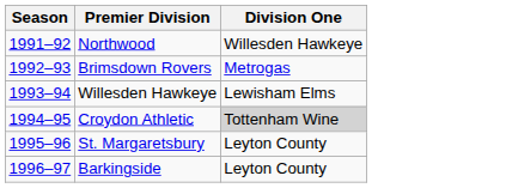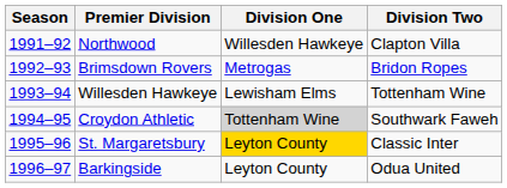+ column: Division Two | Clapton Villa | Bridon Ropes | Tottenham Wine | Southwark Faweh | Classic Inter | Odua United
St. Margaretsbury | Division One: no background -> gold background
